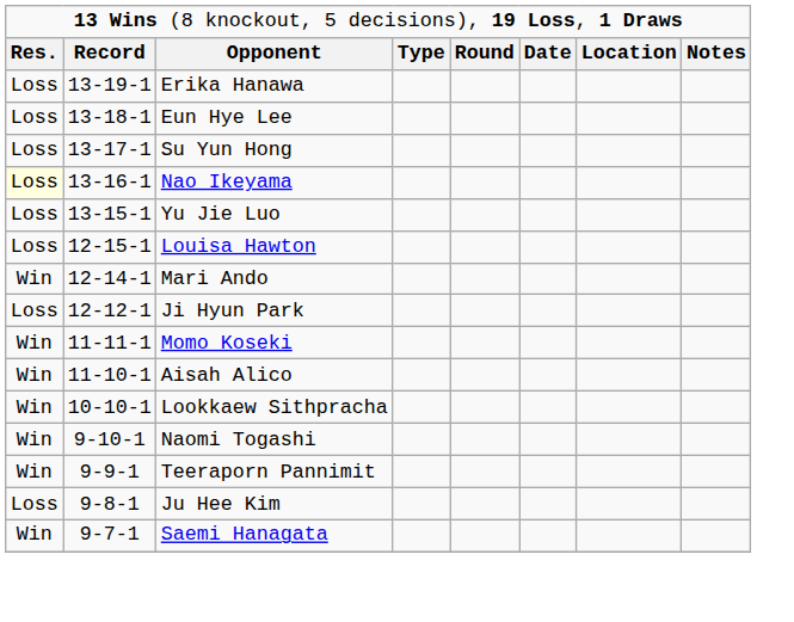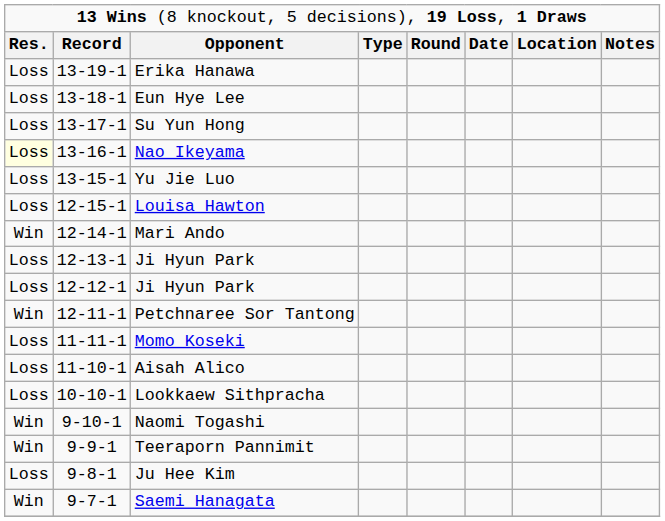+ row: Loss | 12-13-1 | Ji Hyun Park
+ row: Win | 12-11-1 | Petchnaree Sor Tantong
Momo Koseki | column 1: Win -> Loss
Aisah Alico | column 1: Win -> Loss
Lookkaew Sithpracha | column 1: Win -> Loss
